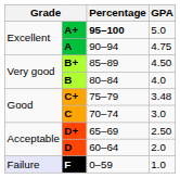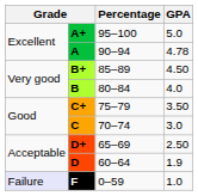A+ | Percentage: bold -> normal
A | GPA: 4.75 -> 4.78
C+ | GPA: 3.48 -> 3.50
D | GPA: 2.0 -> 1.9
